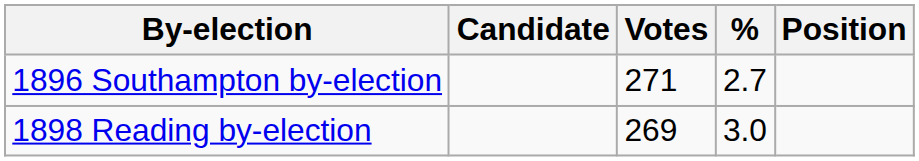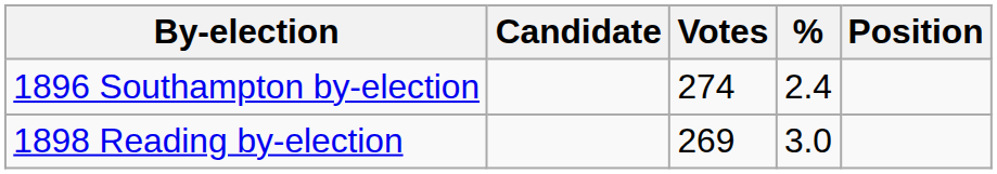1896 Southampton by-election | Votes: 271 -> 274
1896 Southampton by-election | %: 2.7 -> 2.4
